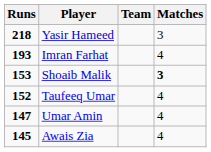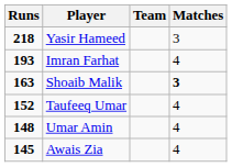Shoaib Malik | Runs: 153 -> 163
Umar Amin | Runs: 147 -> 148
